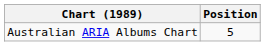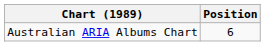Australian ARIA Albums Chart | Position: 5 -> 6
